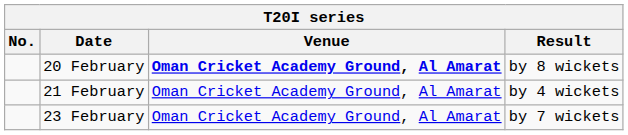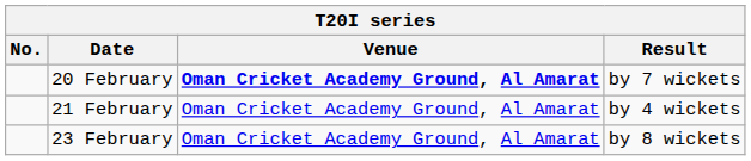20 February | Result: by 8 wickets -> by 7 wickets
23 February | Result: by 7 wickets -> by 8 wickets
